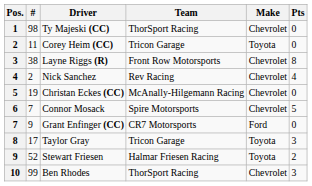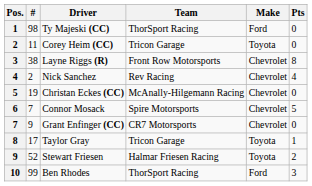Ty Majeski (CC) | Make: Chevrolet -> Ford
Grant Enfinger (CC) | Make: Ford -> Chevrolet
Taylor Gray | Pts: 3 -> 1
Ben Rhodes | Make: Chevrolet -> Ford
